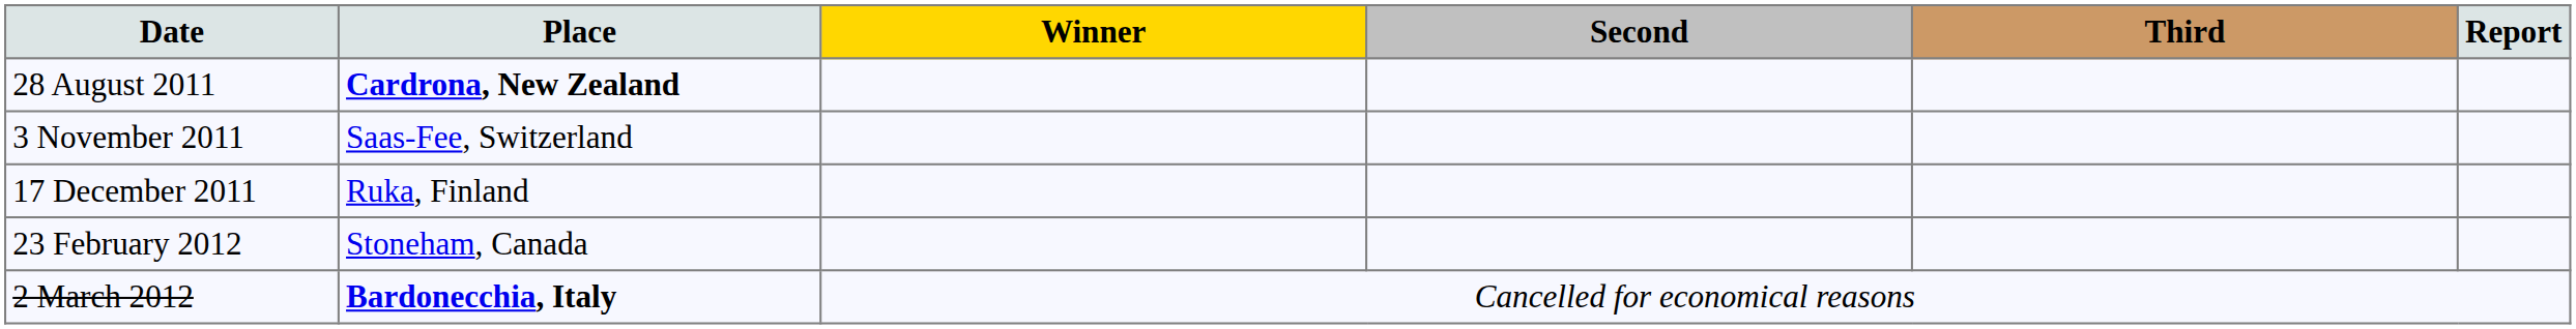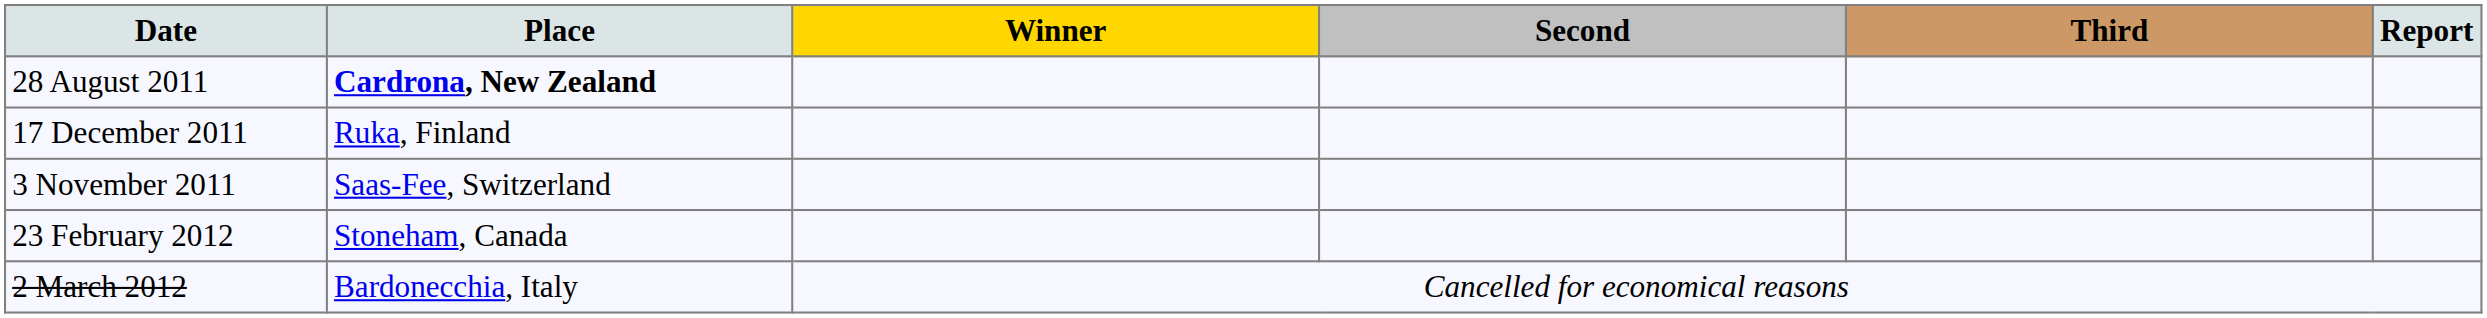rows swapped: 3 November 2011 <-> 17 December 2011
2 March 2012 | Place: bold -> normal
